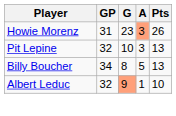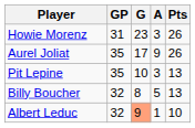Howie Morenz | A: lightsalmon background -> no background
+ row: Aurel Joliat | 35 | 17 | 9 | 26
Pit Lepine | GP: 32 -> 35
Billy Boucher | GP: 34 -> 32
